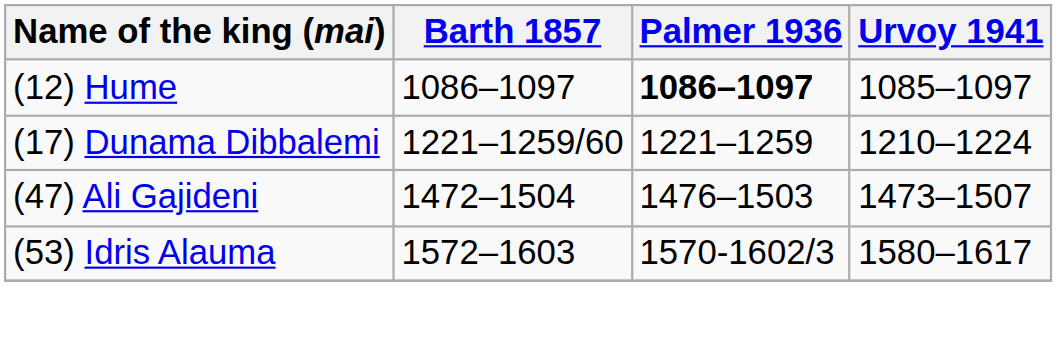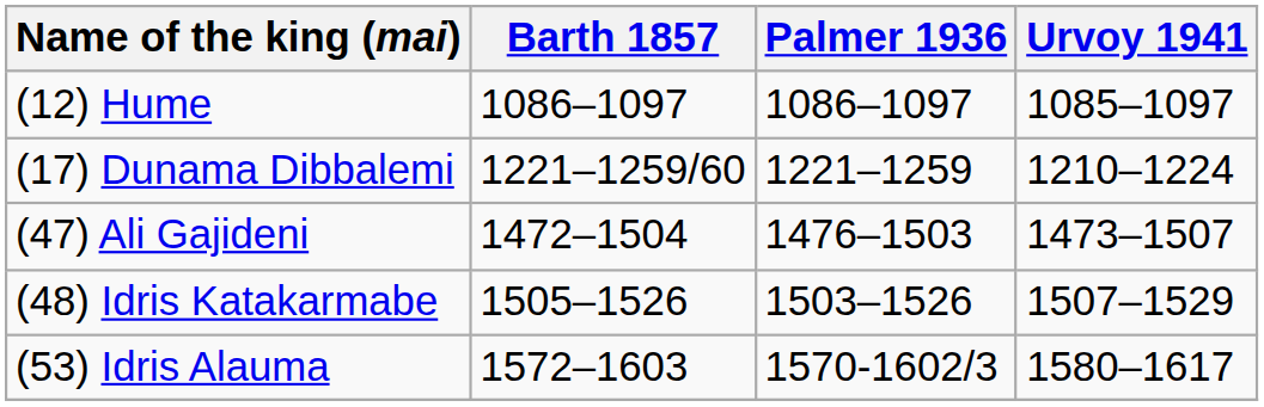(12) Hume | Palmer 1936: bold -> normal
+ row: (48) Idris Katakarmabe | 1505–1526 | 1503–1526 | 1507–1529
